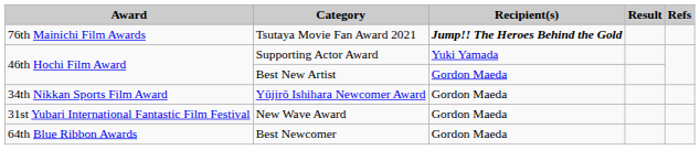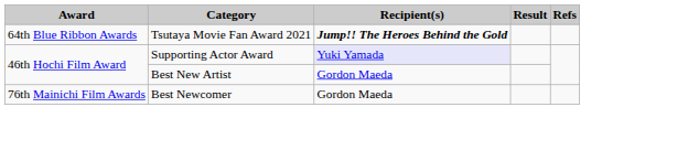Tsutaya Movie Fan Award 2021 | Award: 76th Mainichi Film Awards -> 64th Blue Ribbon Awards
Supporting Actor Award | Recipient(s): no background -> lavender background
- row: 34th Nikkan Sports Film Award | Yūjirō Ishihara Newcomer Award | Gordon Maeda
- row: 31st Yubari International Fantastic Film Festival | New Wave Award | Gordon Maeda
Best Newcomer | Award: 64th Blue Ribbon Awards -> 76th Mainichi Film Awards
